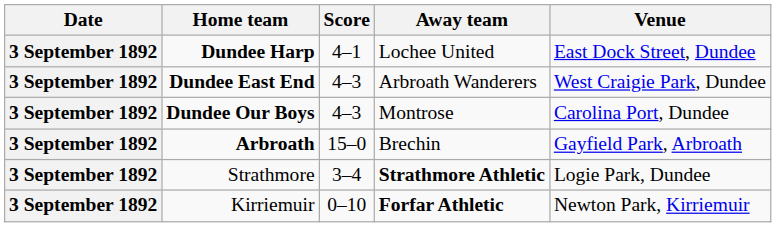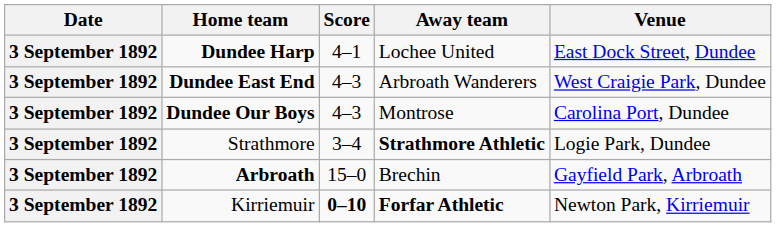rows swapped: Arbroath <-> Strathmore
Kirriemuir | Score: normal -> bold
